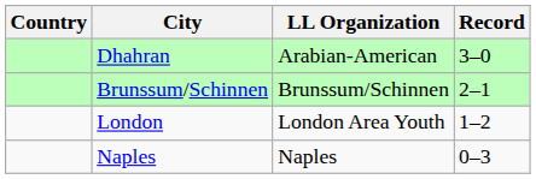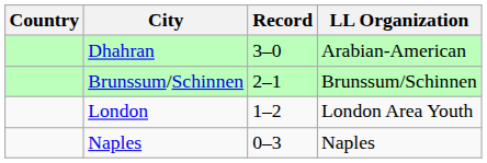columns swapped: LL Organization <-> Record
